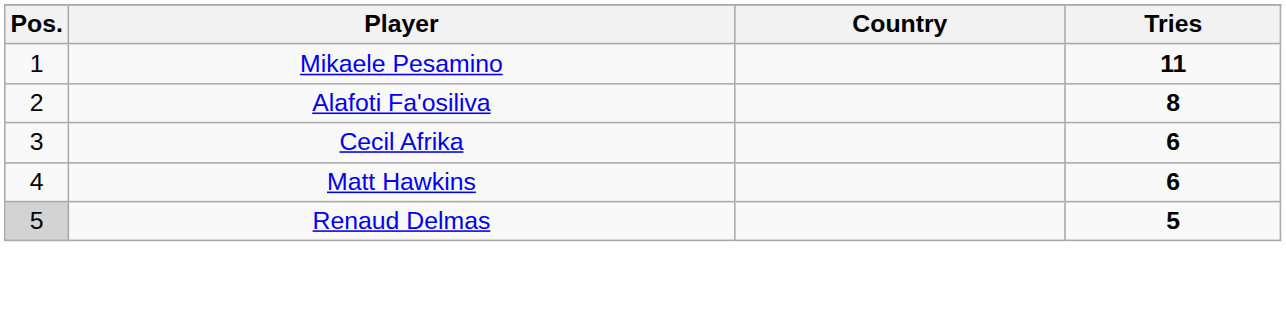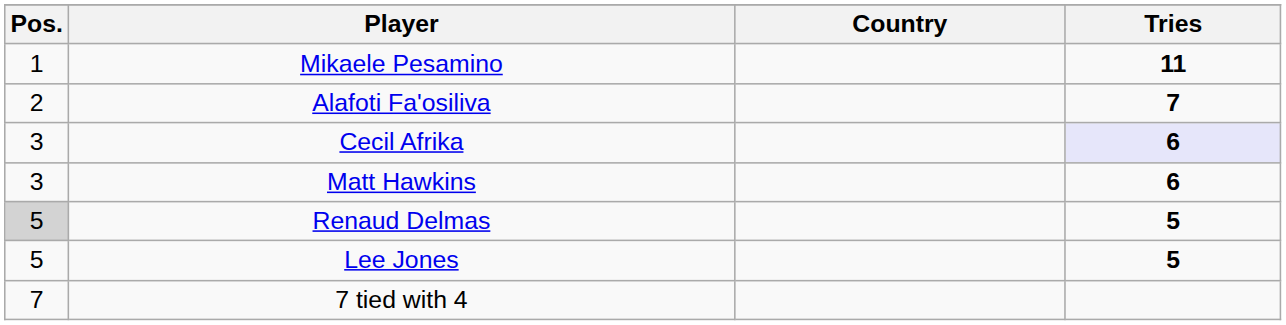Alafoti Fa'osiliva | Tries: 8 -> 7
Cecil Afrika | Tries: no background -> lavender background
Matt Hawkins | Pos.: 4 -> 3
+ row: 5 | Lee Jones | 5
+ row: 7 | 7 tied with 4
